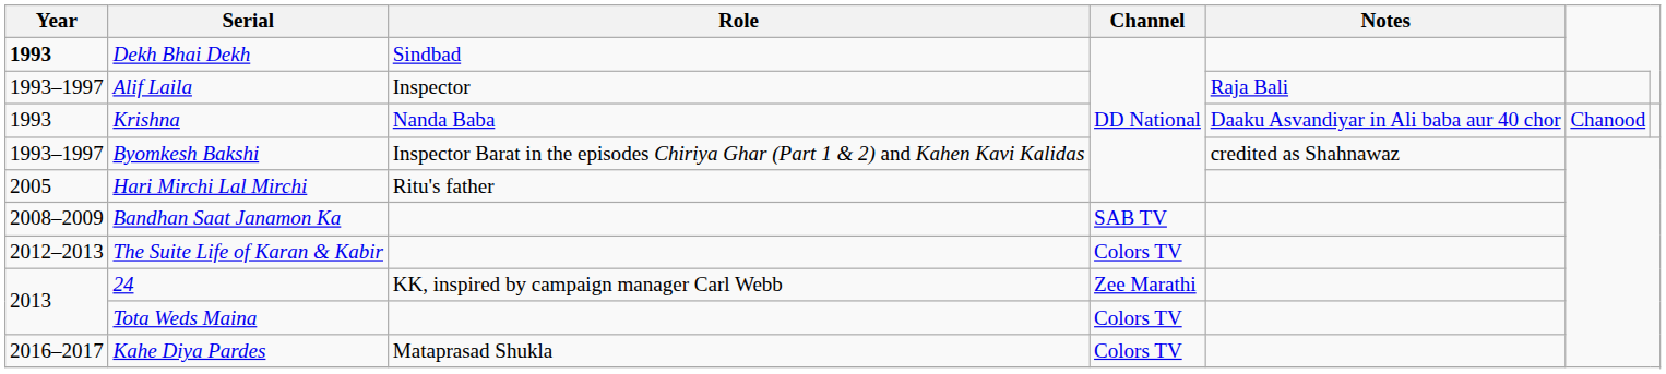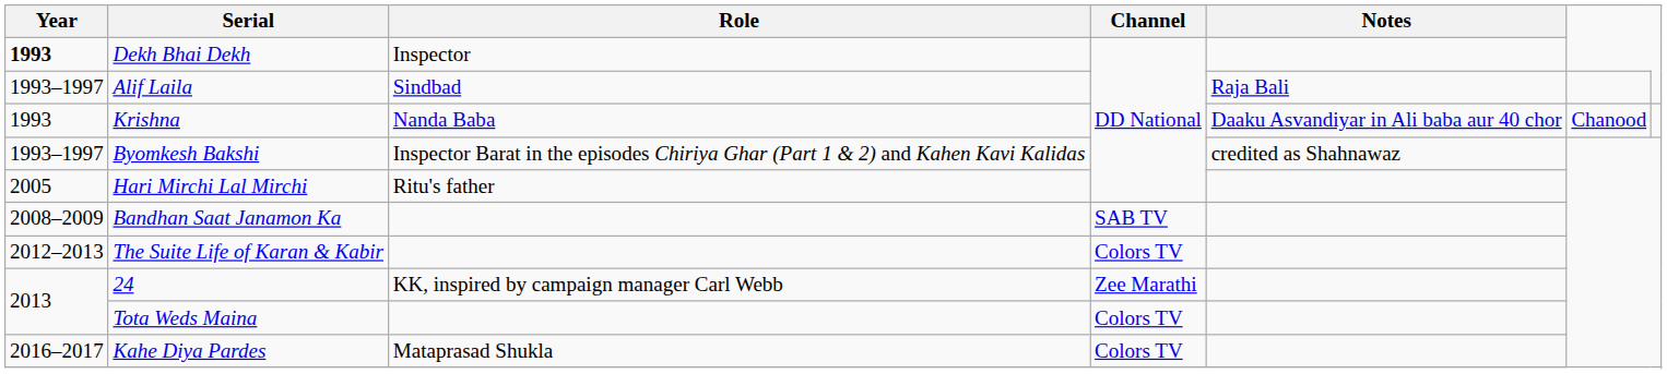Dekh Bhai Dekh | Role: Sindbad -> Inspector
Alif Laila | Role: Inspector -> Sindbad
